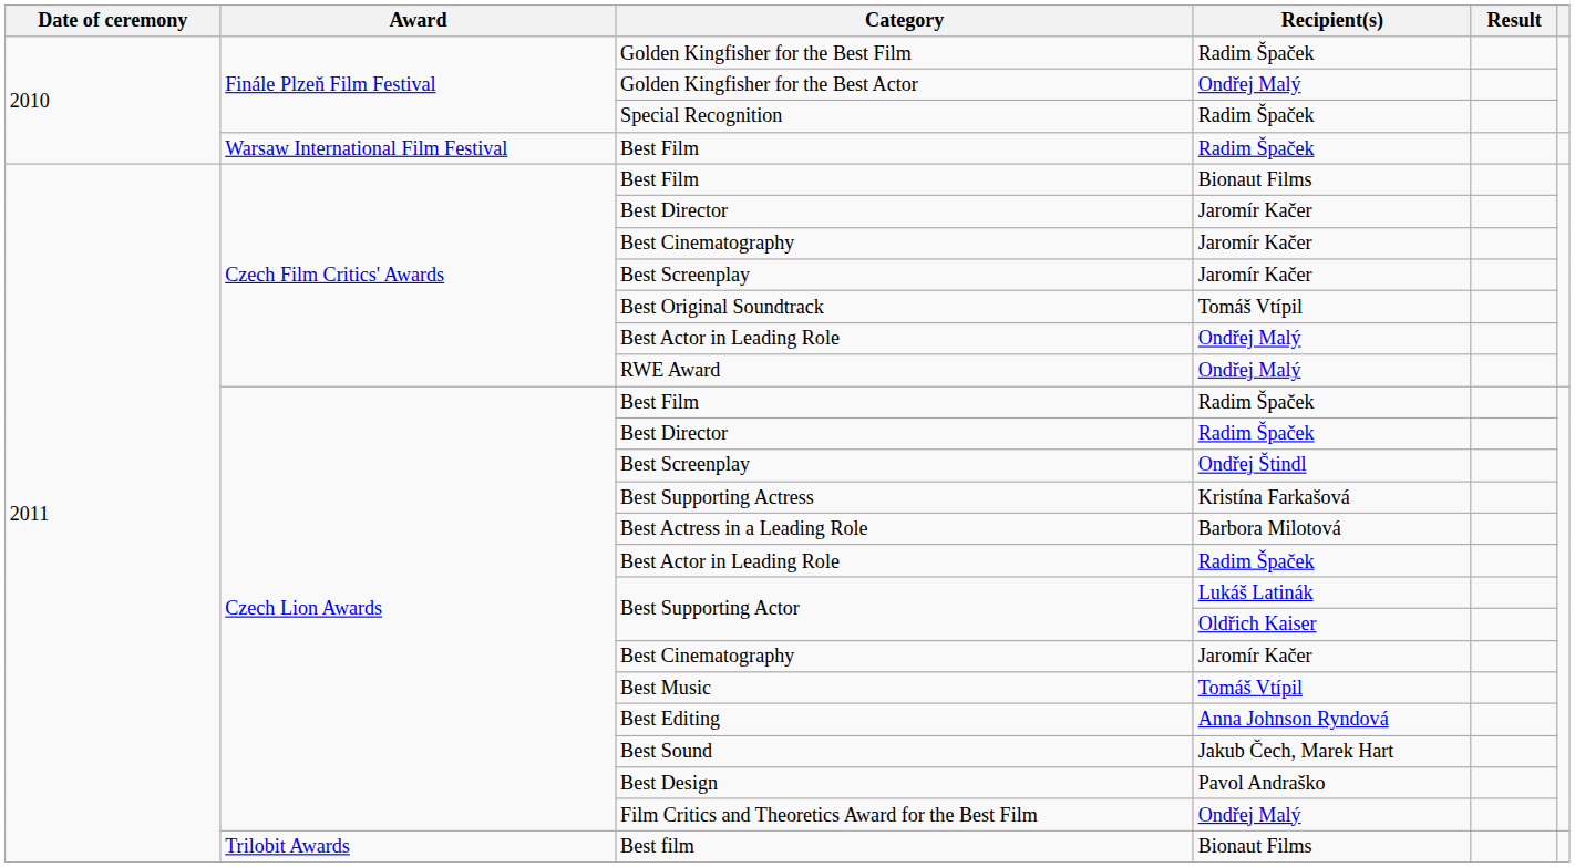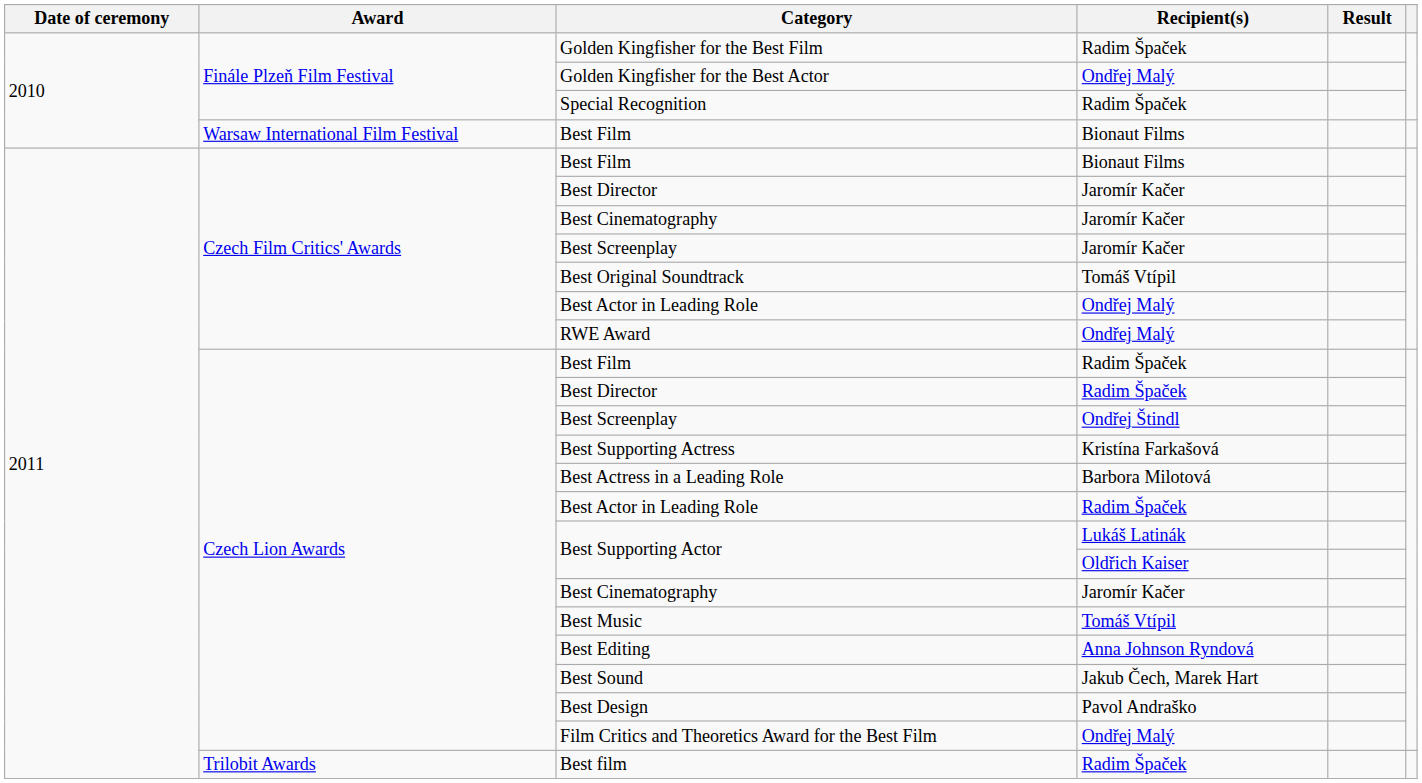Warsaw International Film Festival / Best Film | Recipient(s): Radim Špaček -> Bionaut Films
Best film | Recipient(s): Bionaut Films -> Radim Špaček
